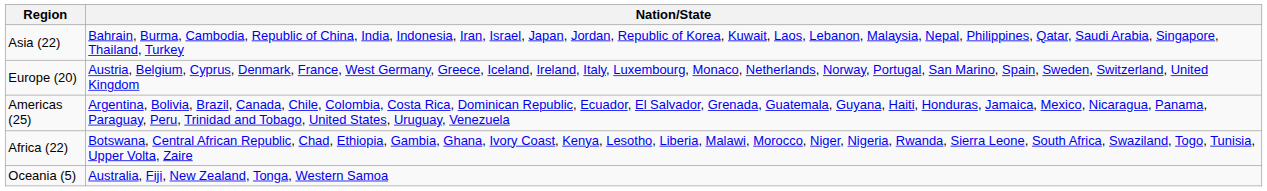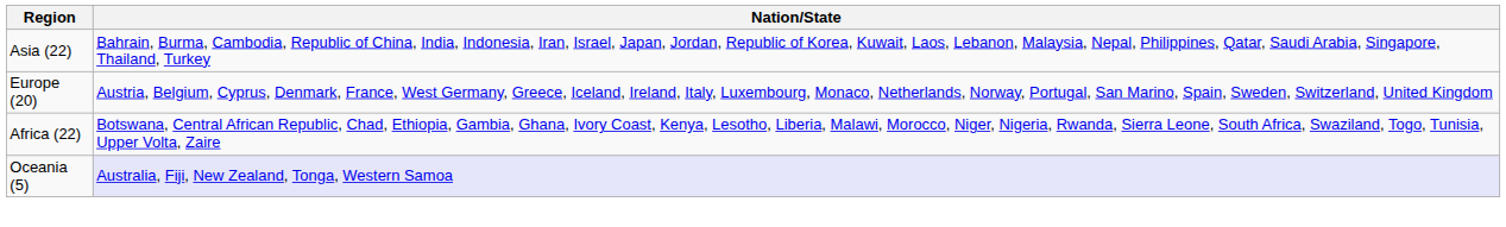- row: Americas (25) | Argentina, Bolivia, Brazil, Canada, Chile, Colombia, Costa Rica, Dominican Republic, Ecuador, El Salvador, Grenada, Guatemala, Guyana, Haiti, Honduras, Jamaica, Mexico, Nicaragua, Panama, Paraguay, Peru, Trinidad and Tobago, United States, Uruguay, Venezuela
Oceania (5) | Nation/State: no background -> lavender background
